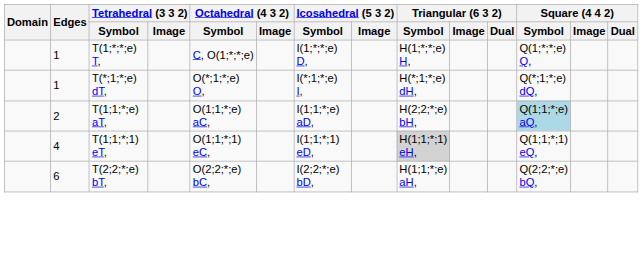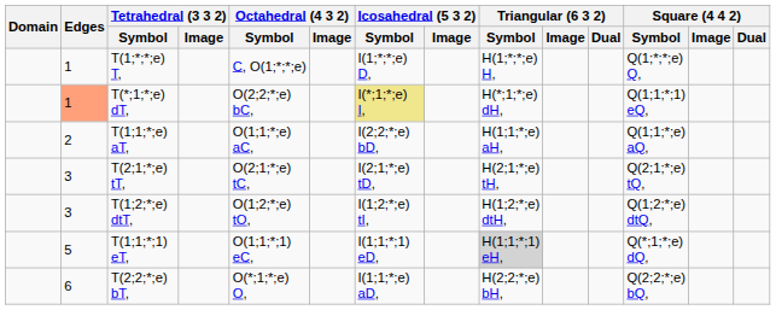T(*;1;*;e) dT, | Edges: no background -> lightsalmon background
T(*;1;*;e) dT, | Octahedral (4 3 2) / Symbol: O(*;1;*;e) O, -> O(2;2;*;e) bC,
T(*;1;*;e) dT, | Icosahedral (5 3 2) / Symbol: no background -> khaki background
T(*;1;*;e) dT, | Square (4 4 2) / Symbol: Q(*;1;*;e) dQ, -> Q(1;1;*;1) eQ,
T(1;1;*;e) aT, | Icosahedral (5 3 2) / Symbol: I(1;1;*;e) aD, -> I(2;2;*;e) bD,
T(1;1;*;e) aT, | Triangular (6 3 2) / Symbol: H(2;2;*;e) bH, -> H(1;1;*;e) aH,
T(1;1;*;e) aT, | Square (4 4 2) / Symbol: lightblue background -> no background
+ row: 3 | T(2;1;*;e) tT, | O(2;1;*;e) tC, | I(2;1;*;e) tD, | H(2;1;*;e) tH, | Q(2;1;*;e) tQ,
+ row: 3 | T(1;2;*;e) dtT, | O(1;2;*;e) tO, | I(1;2;*;e) tI, | H(1;2;*;e) dtH, | Q(1;2;*;e) dtQ,
T(1;1;*;1) eT, | Edges: 4 -> 5
T(1;1;*;1) eT, | Square (4 4 2) / Symbol: Q(1;1;*;1) eQ, -> Q(*;1;*;e) dQ,
T(2;2;*;e) bT, | Octahedral (4 3 2) / Symbol: O(2;2;*;e) bC, -> O(*;1;*;e) O,
T(2;2;*;e) bT, | Icosahedral (5 3 2) / Symbol: I(2;2;*;e) bD, -> I(1;1;*;e) aD,
T(2;2;*;e) bT, | Triangular (6 3 2) / Symbol: H(1;1;*;e) aH, -> H(2;2;*;e) bH,
